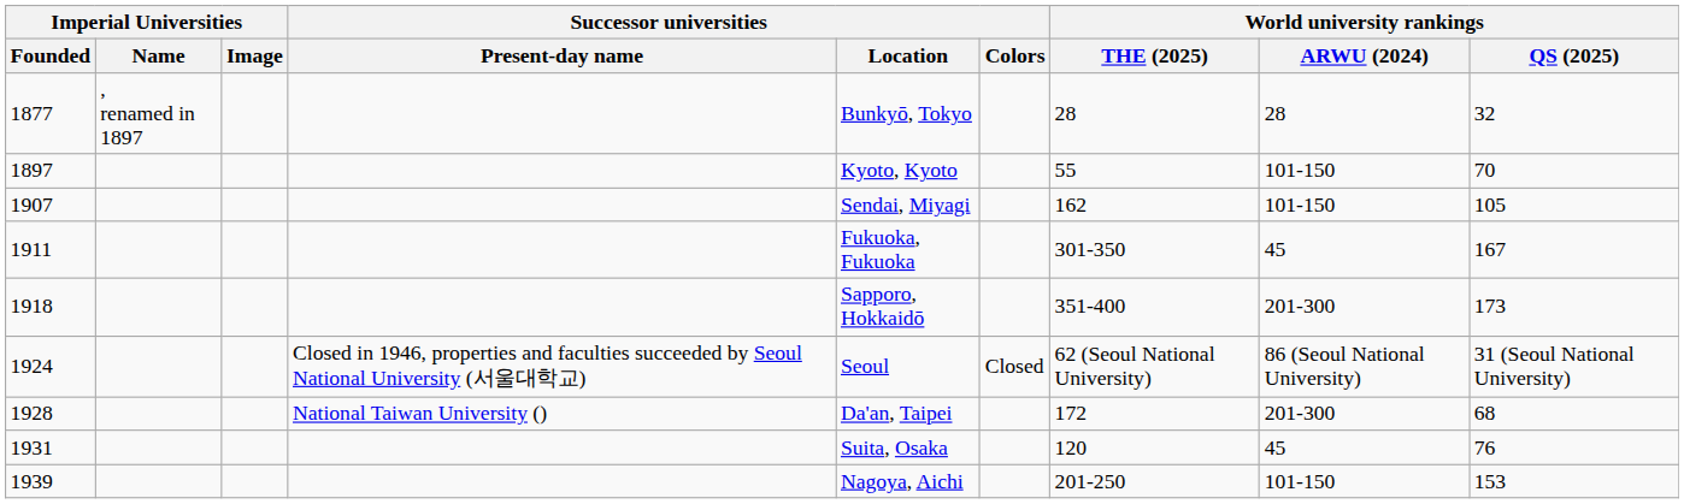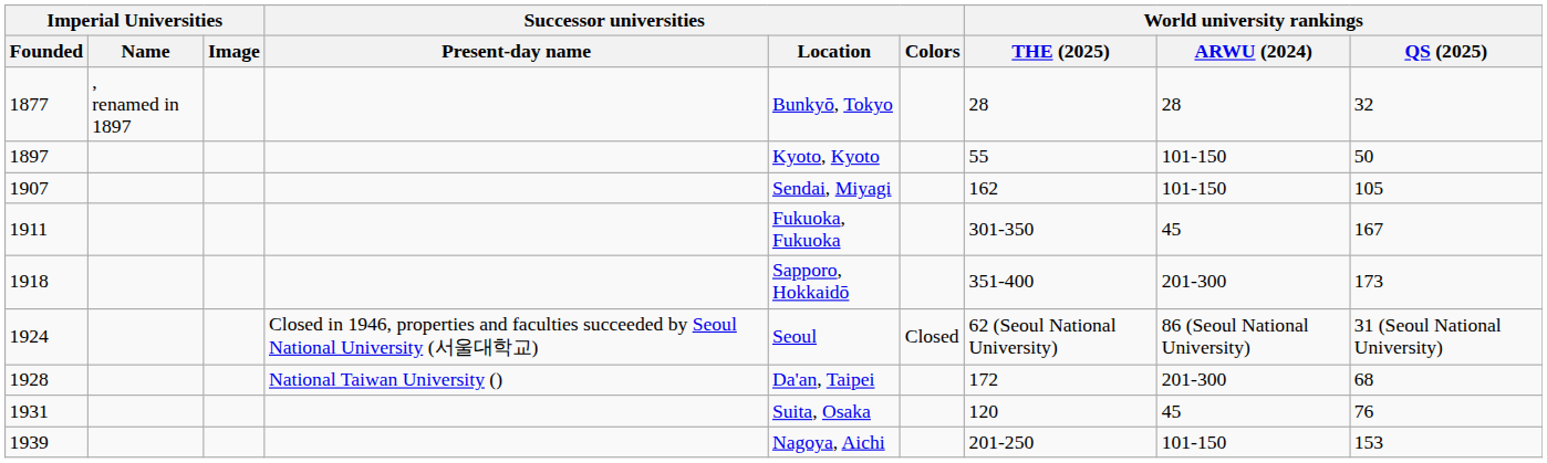1897 | World university rankings / QS (2025): 70 -> 50
